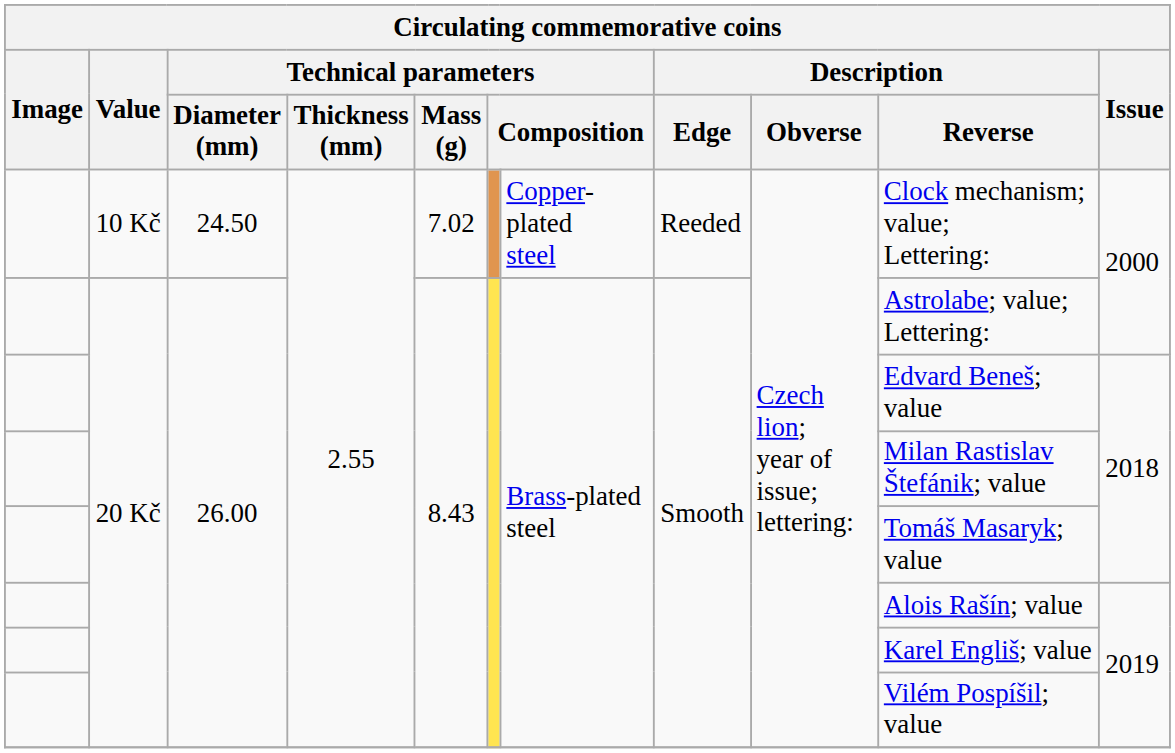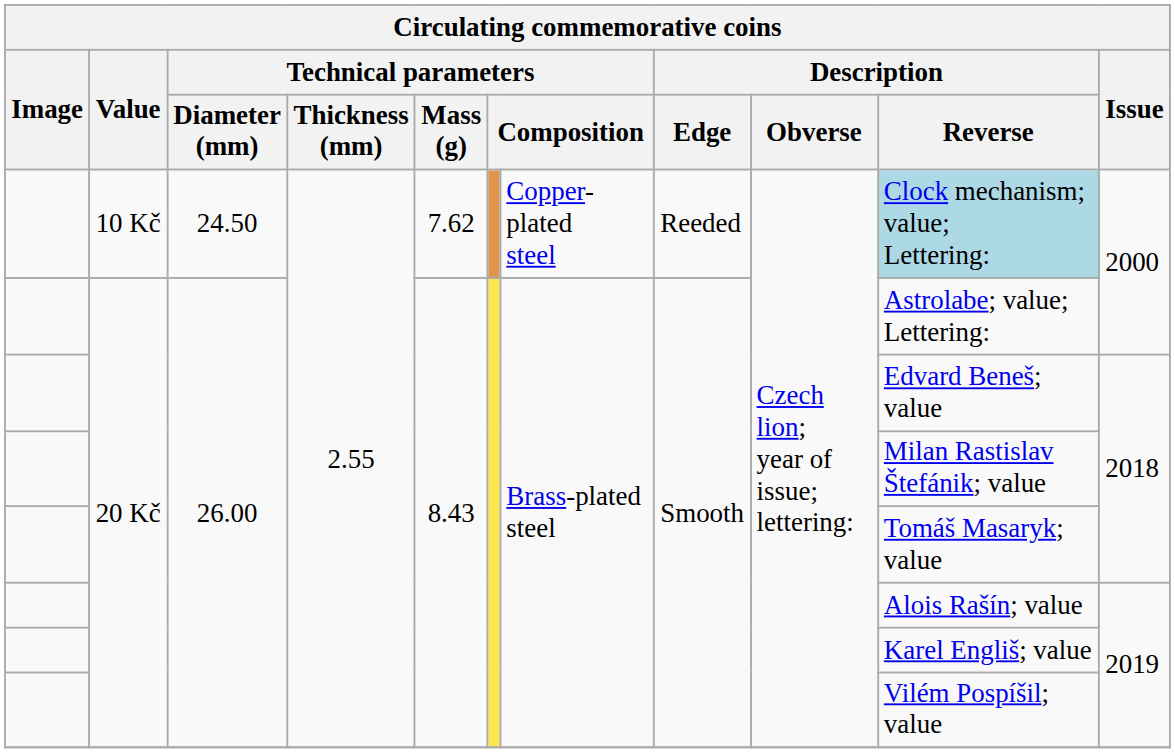10 Kč | Technical parameters / Mass (g): 7.02 -> 7.62
10 Kč | Description / Reverse: no background -> lightblue background
